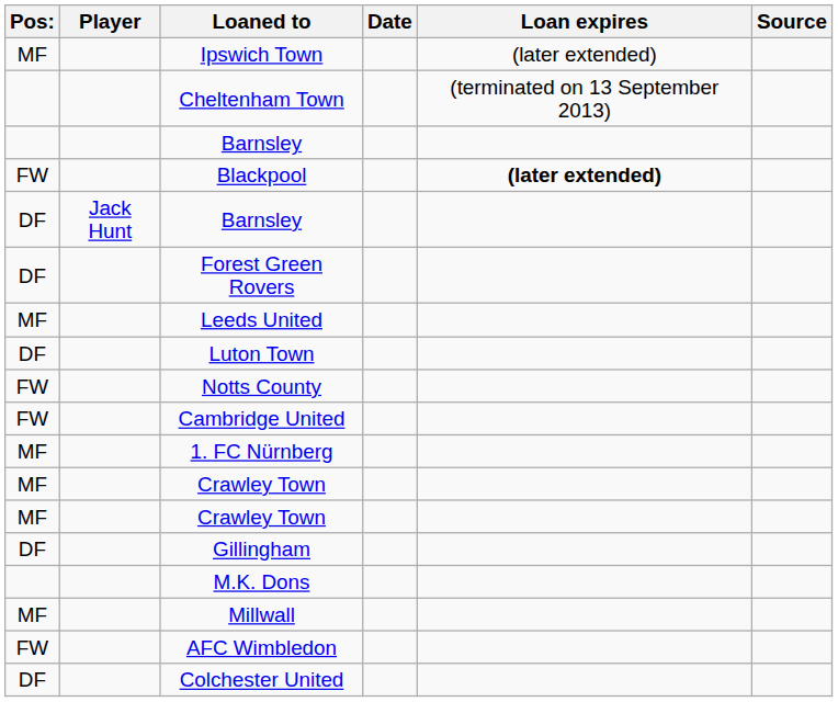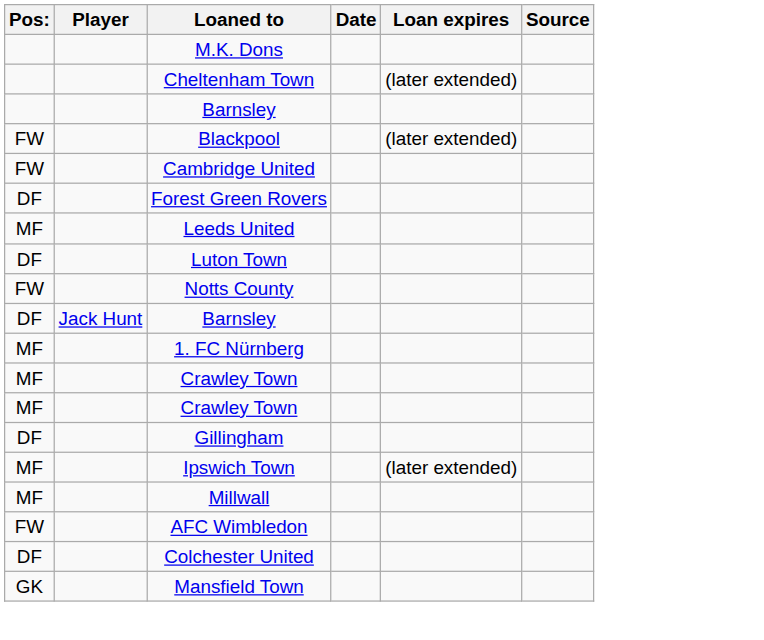rows swapped: M.K. Dons <-> Ipswich Town
Cheltenham Town | Loan expires: (terminated on 13 September 2013) -> (later extended)
Blackpool | Loan expires: bold -> normal
rows swapped: Cambridge United <-> DF / Barnsley
+ row: GK | Mansfield Town
